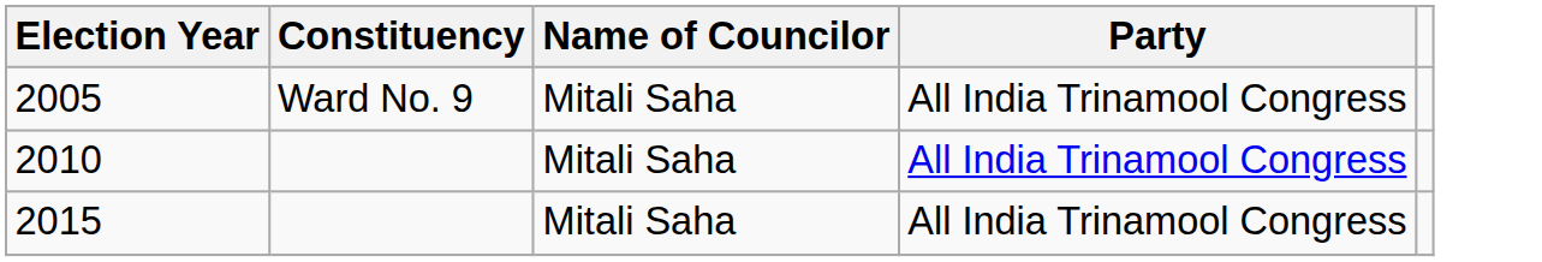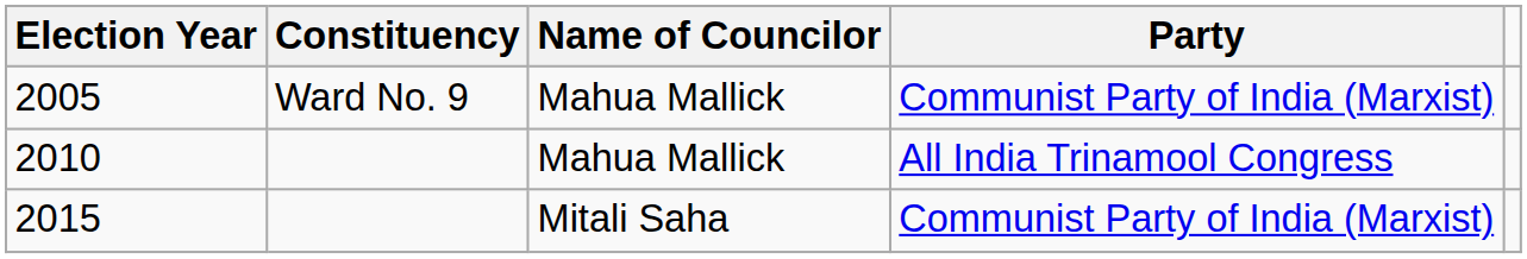2005 | Name of Councilor: Mitali Saha -> Mahua Mallick
2005 | Party: All India Trinamool Congress -> Communist Party of India (Marxist)
2010 | Name of Councilor: Mitali Saha -> Mahua Mallick
2015 | Party: All India Trinamool Congress -> Communist Party of India (Marxist)
